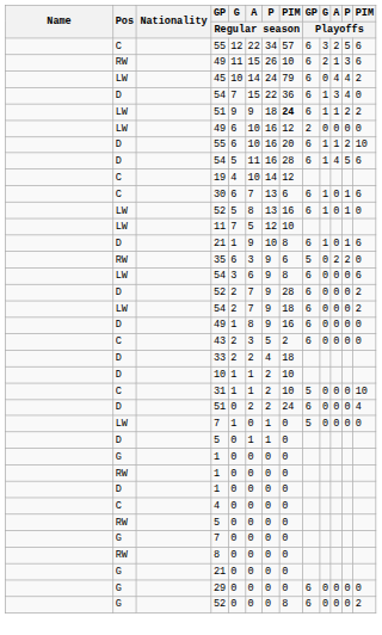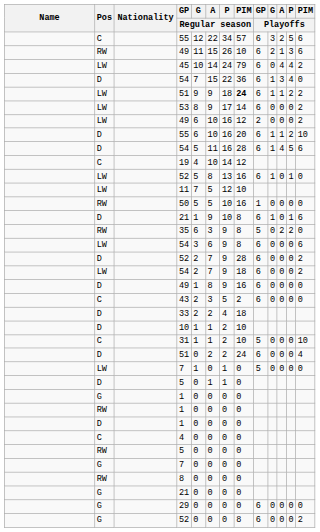+ row: LW | 53 | 8 | 9 | 17 | 14 | 6 | 0 | 0 | 0 | 2
LW / 49 | PIM / Playoffs: 0 -> 2
- row: C | 30 | 6 | 7 | 13 | 6 | 6 | 1 | 0 | 1 | 6
+ row: RW | 50 | 5 | 5 | 10 | 16 | 1 | 0 | 0 | 0 | 0
35 | PIM / Regular season: 6 -> 8
